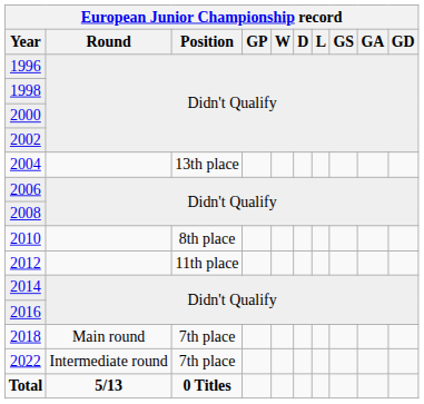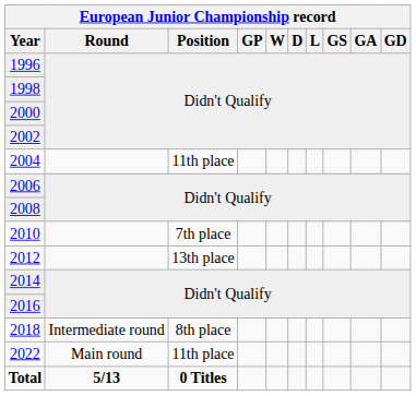2004 | European Junior Championship record / Position: 13th place -> 11th place
2010 | European Junior Championship record / Position: 8th place -> 7th place
2012 | European Junior Championship record / Position: 11th place -> 13th place
2018 | European Junior Championship record / Round: Main round -> Intermediate round
2018 | European Junior Championship record / Position: 7th place -> 8th place
2022 | European Junior Championship record / Round: Intermediate round -> Main round
2022 | European Junior Championship record / Position: 7th place -> 11th place
